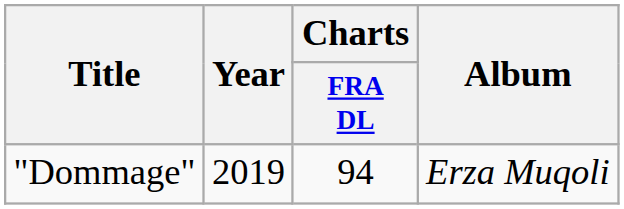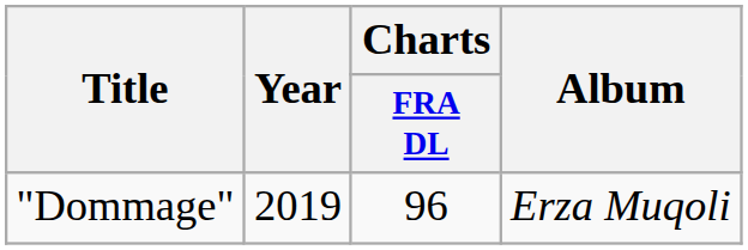"Dommage" | Charts / FRA DL: 94 -> 96
